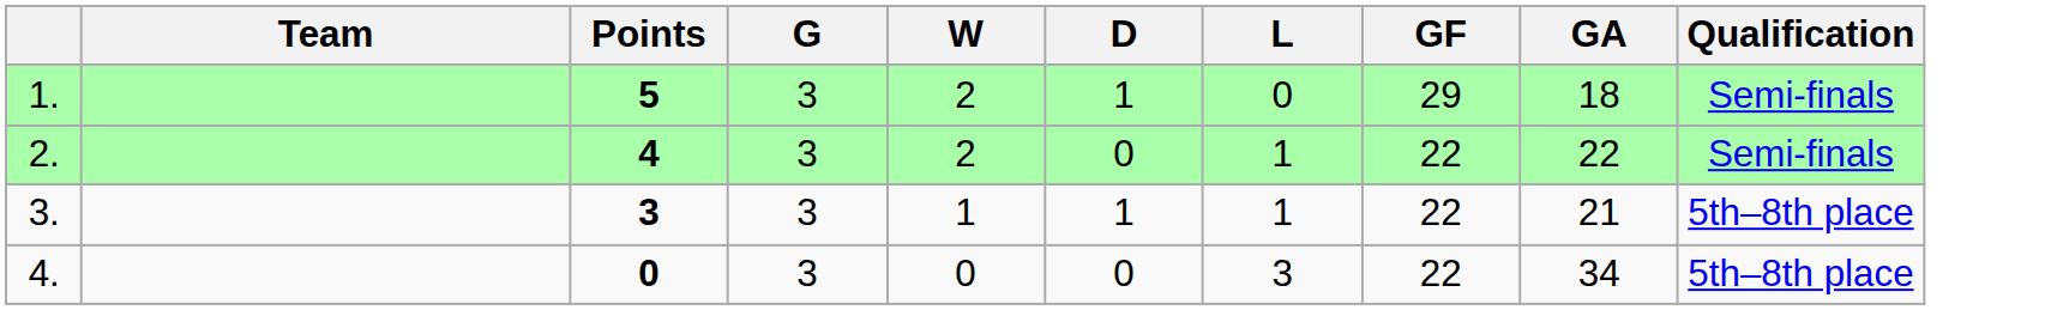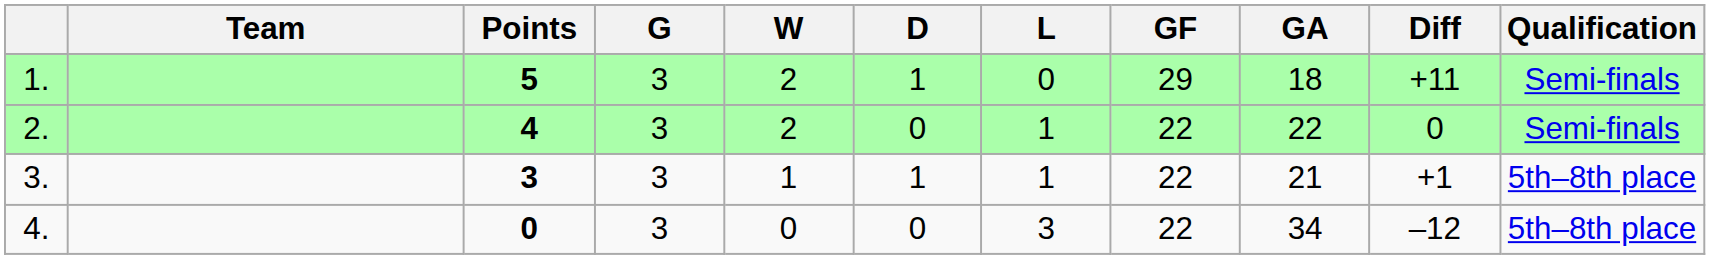+ column: Diff | +11 | 0 | +1 | –12
